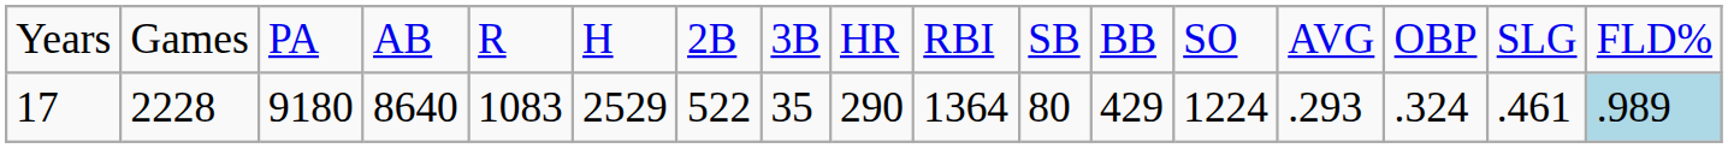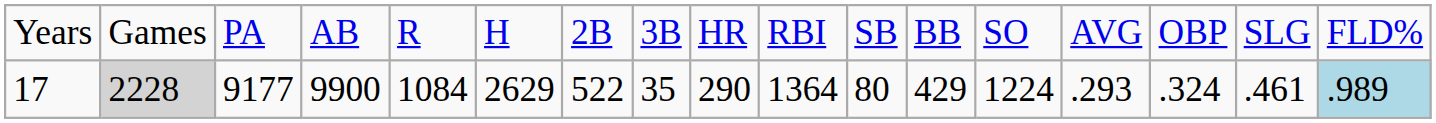17 | column 2: no background -> lightgrey background
17 | column 3: 9180 -> 9177
17 | column 4: 8640 -> 9900
17 | column 5: 1083 -> 1084
17 | column 6: 2529 -> 2629
